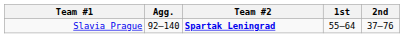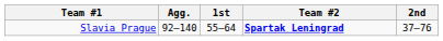columns swapped: Team #2 <-> 1st
